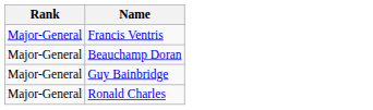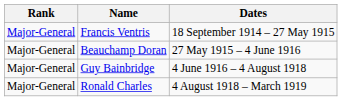+ column: Dates | 18 September 1914 – 27 May 1915 | 27 May 1915 – 4 June 1916 | 4 June 1916 – 4 August 1918 | 4 August 1918 – March 1919
